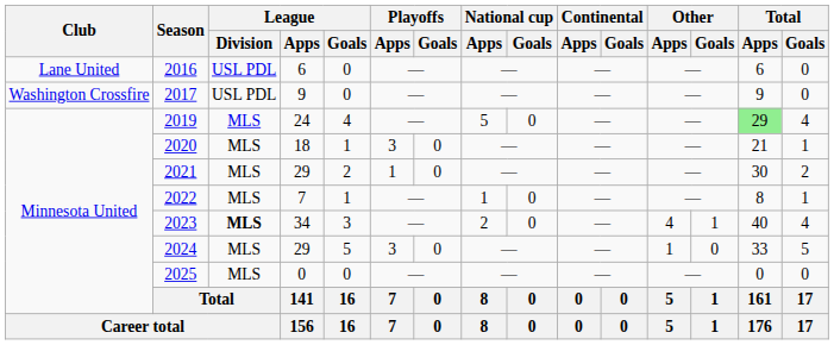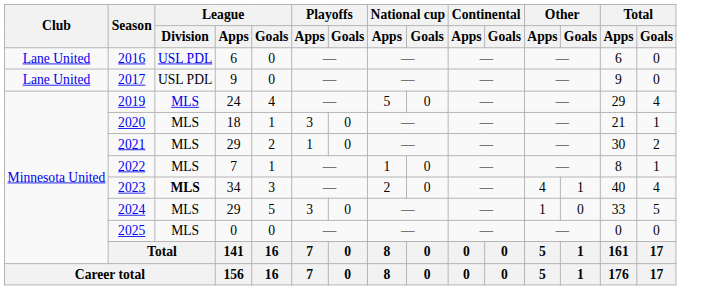2017 | Club: Washington Crossfire -> Lane United
2019 | Total / Apps: lightgreen background -> no background
